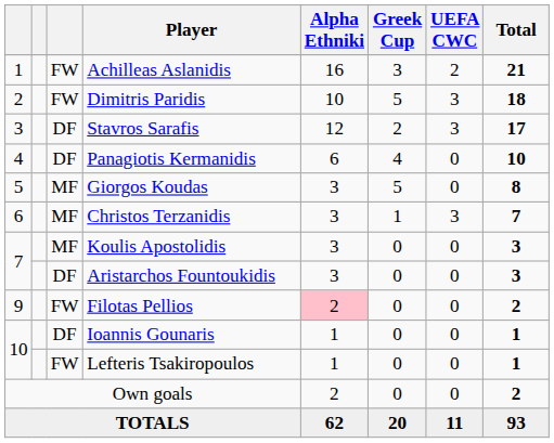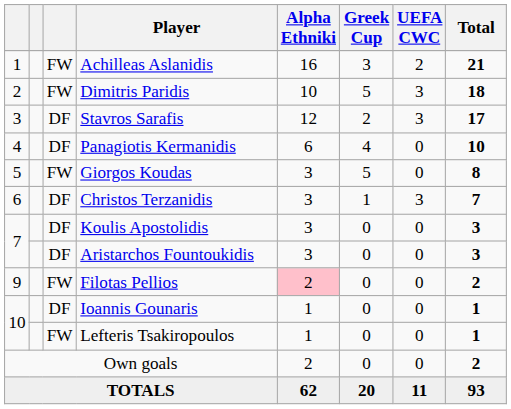Giorgos Koudas | column 3: MF -> FW
Christos Terzanidis | column 3: MF -> DF
Koulis Apostolidis | column 3: MF -> DF
